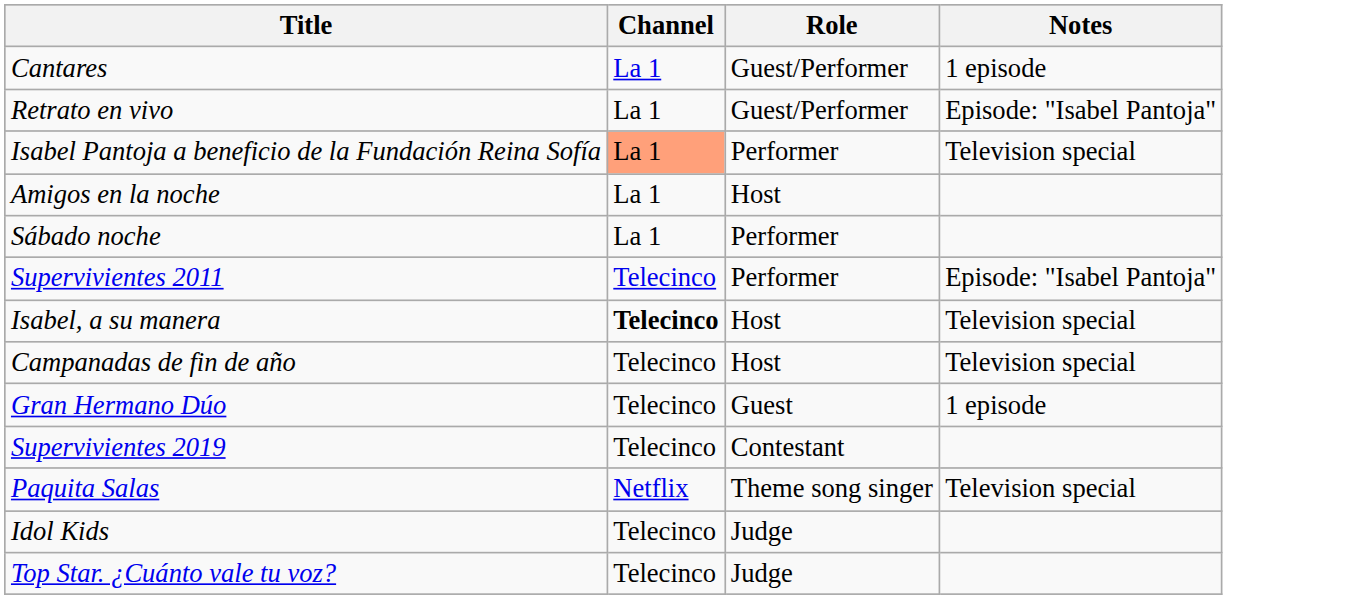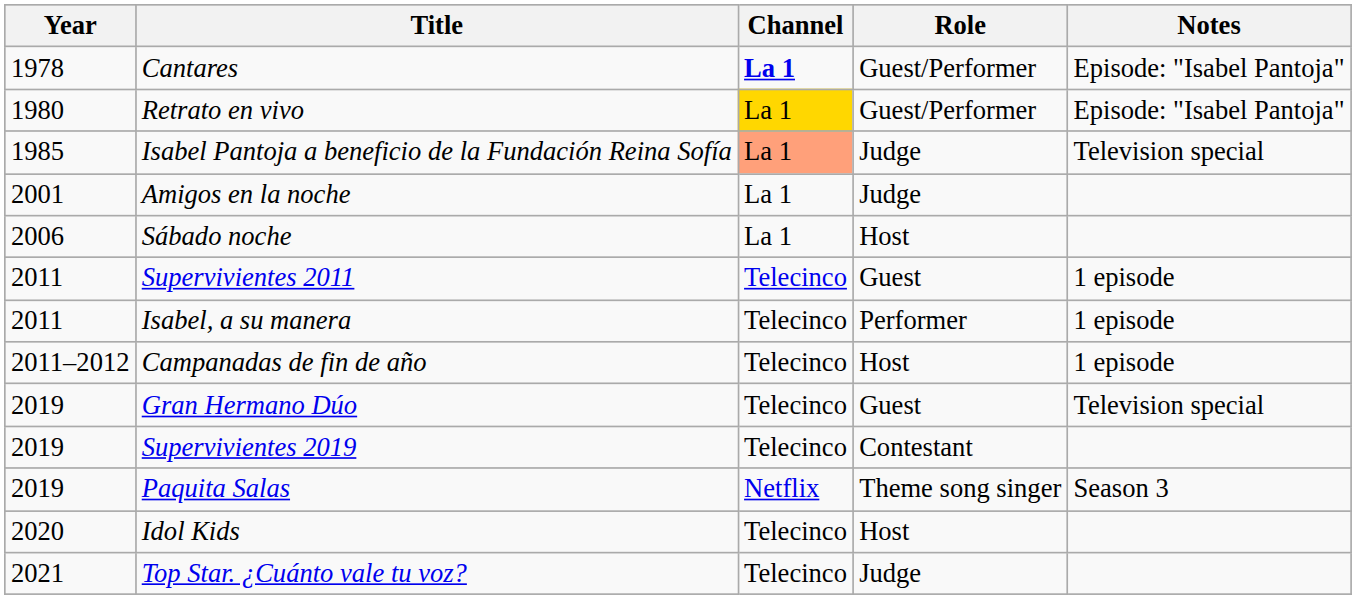+ column: Year | 1978 | 1980 | 1985 | 2001 | 2006 | 2011 | 2011 | 2011–2012 | 2019 | 2019 | 2019 | 2020 | 2021
Cantares | Channel: normal -> bold
Cantares | Notes: 1 episode -> Episode: "Isabel Pantoja"
Retrato en vivo | Channel: no background -> gold background
Isabel Pantoja a beneficio de la Fundación Reina Sofía | Role: Performer -> Judge
Amigos en la noche | Role: Host -> Judge
Sábado noche | Role: Performer -> Host
Supervivientes 2011 | Role: Performer -> Guest
Supervivientes 2011 | Notes: Episode: "Isabel Pantoja" -> 1 episode
Isabel, a su manera | Channel: bold -> normal
Isabel, a su manera | Role: Host -> Performer
Isabel, a su manera | Notes: Television special -> 1 episode
Campanadas de fin de año | Notes: Television special -> 1 episode
Gran Hermano Dúo | Notes: 1 episode -> Television special
Paquita Salas | Notes: Television special -> Season 3
Idol Kids | Role: Judge -> Host
